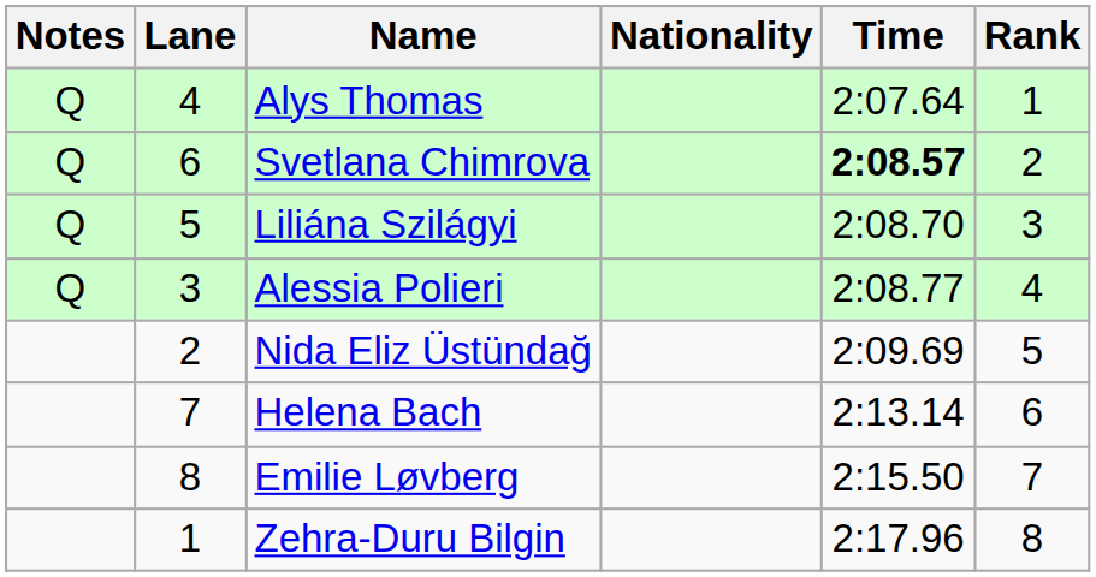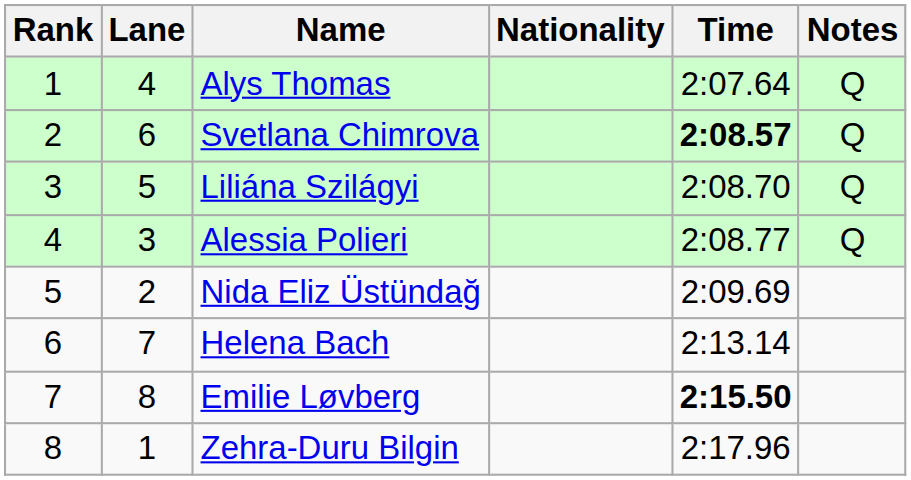columns swapped: Rank <-> Notes
Emilie Løvberg | Time: normal -> bold
